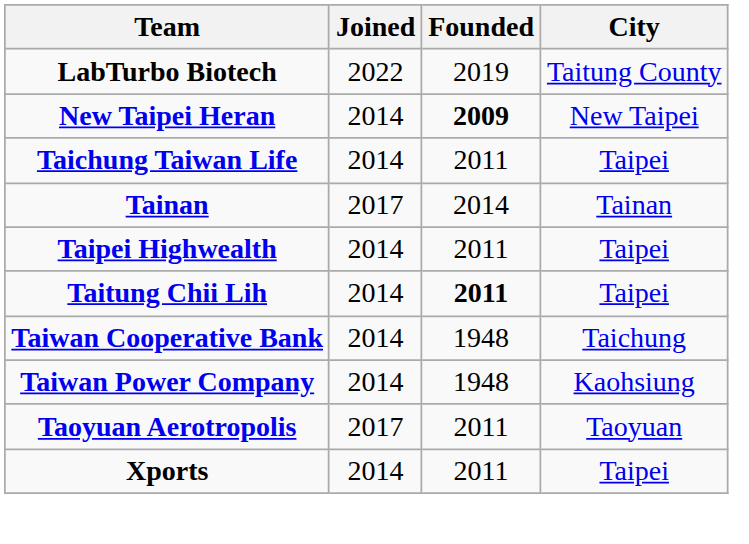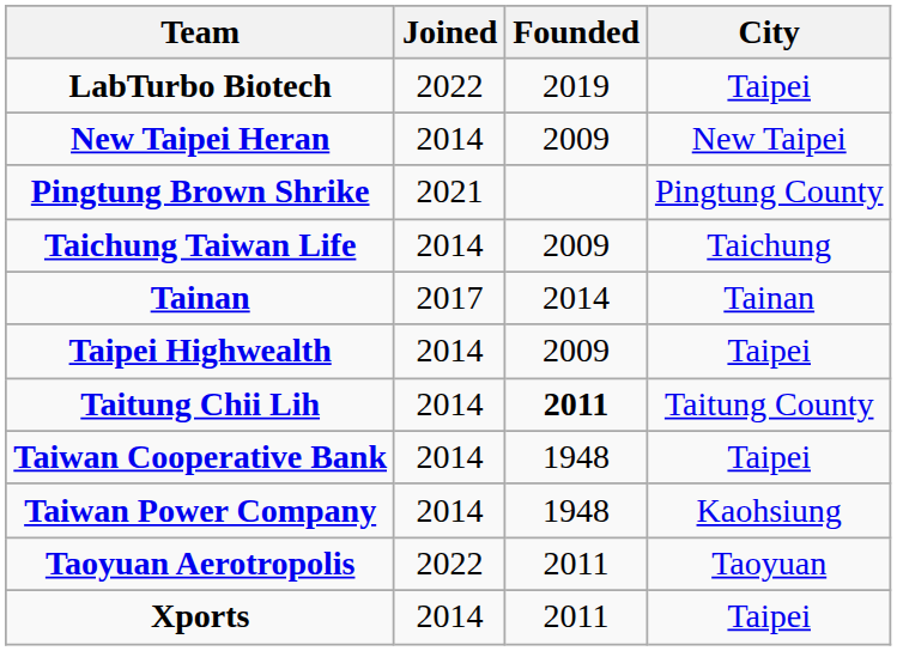LabTurbo Biotech | City: Taitung County -> Taipei
New Taipei Heran | Founded: bold -> normal
+ row: Pingtung Brown Shrike | 2021 | Pingtung County
Taichung Taiwan Life | Founded: 2011 -> 2009
Taichung Taiwan Life | City: Taipei -> Taichung
Taipei Highwealth | Founded: 2011 -> 2009
Taitung Chii Lih | City: Taipei -> Taitung County
Taiwan Cooperative Bank | City: Taichung -> Taipei
Taoyuan Aerotropolis | Joined: 2017 -> 2022
